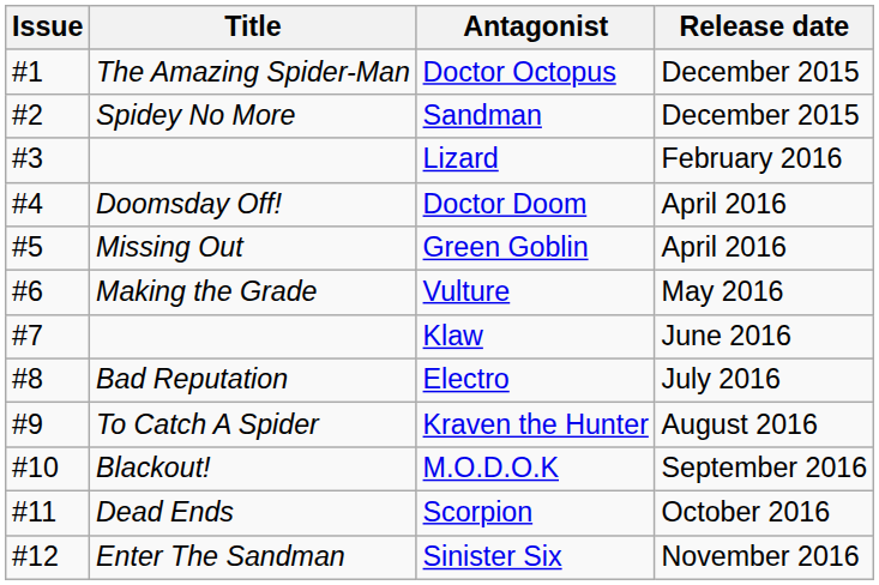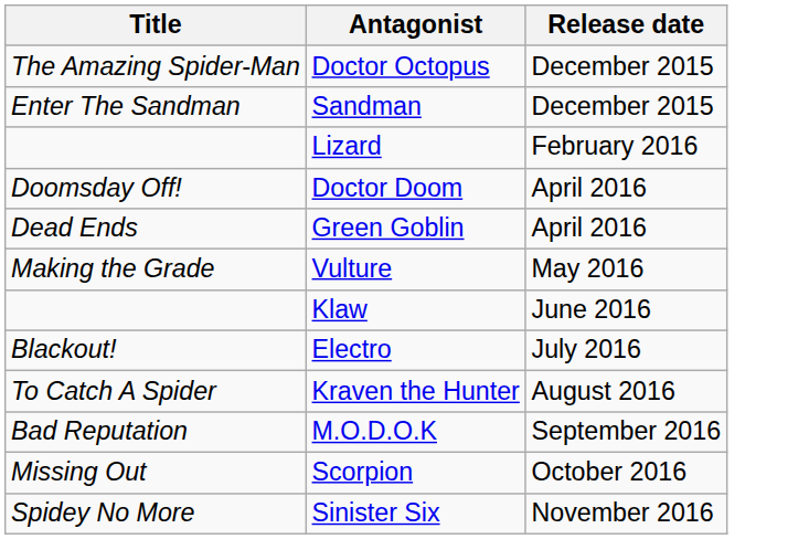- column: Issue | #1 | #2 | #3 | #4 | #5 | #6 | #7 | #8 | #9 | #10 | #11 | #12
Sandman | Title: Spidey No More -> Enter The Sandman
Green Goblin | Title: Missing Out -> Dead Ends
Electro | Title: Bad Reputation -> Blackout!
M.O.D.O.K | Title: Blackout! -> Bad Reputation
Scorpion | Title: Dead Ends -> Missing Out
Sinister Six | Title: Enter The Sandman -> Spidey No More
